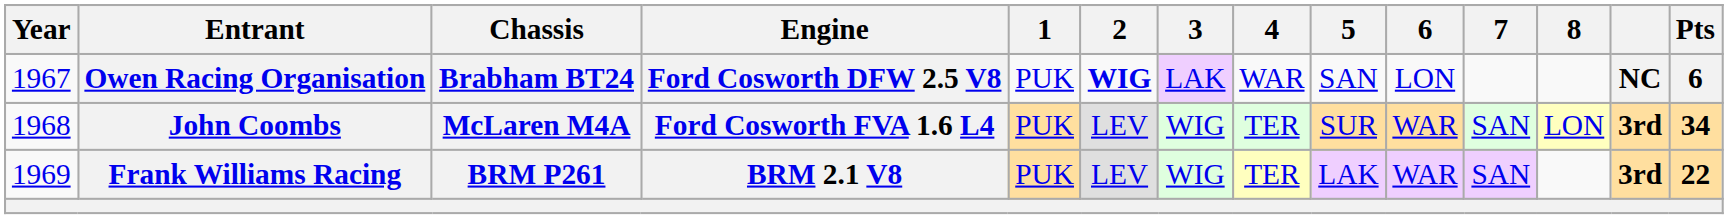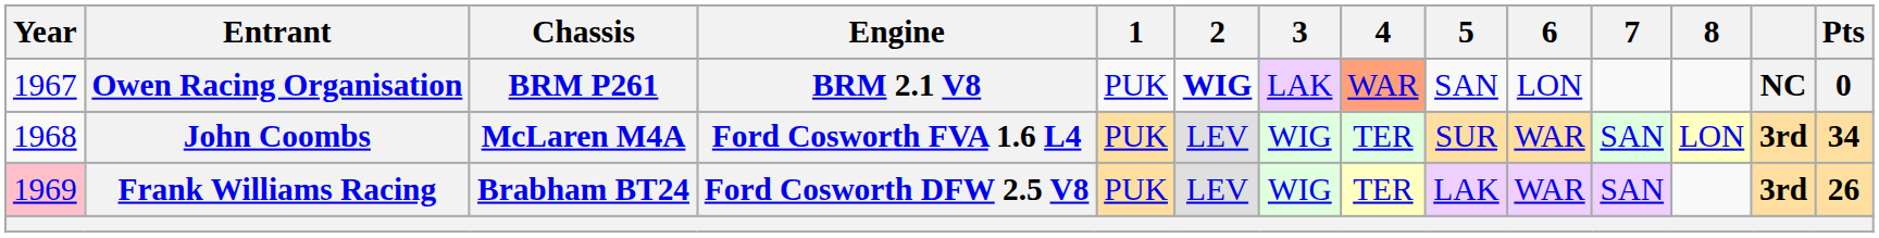Owen Racing Organisation | Chassis: Brabham BT24 -> BRM P261
Owen Racing Organisation | Engine: Ford Cosworth DFW 2.5 V8 -> BRM 2.1 V8
Owen Racing Organisation | 4: no background -> lightsalmon background
Owen Racing Organisation | Pts: 6 -> 0
Frank Williams Racing | Year: no background -> pink background
Frank Williams Racing | Chassis: BRM P261 -> Brabham BT24
Frank Williams Racing | Engine: BRM 2.1 V8 -> Ford Cosworth DFW 2.5 V8
Frank Williams Racing | Pts: 22 -> 26
